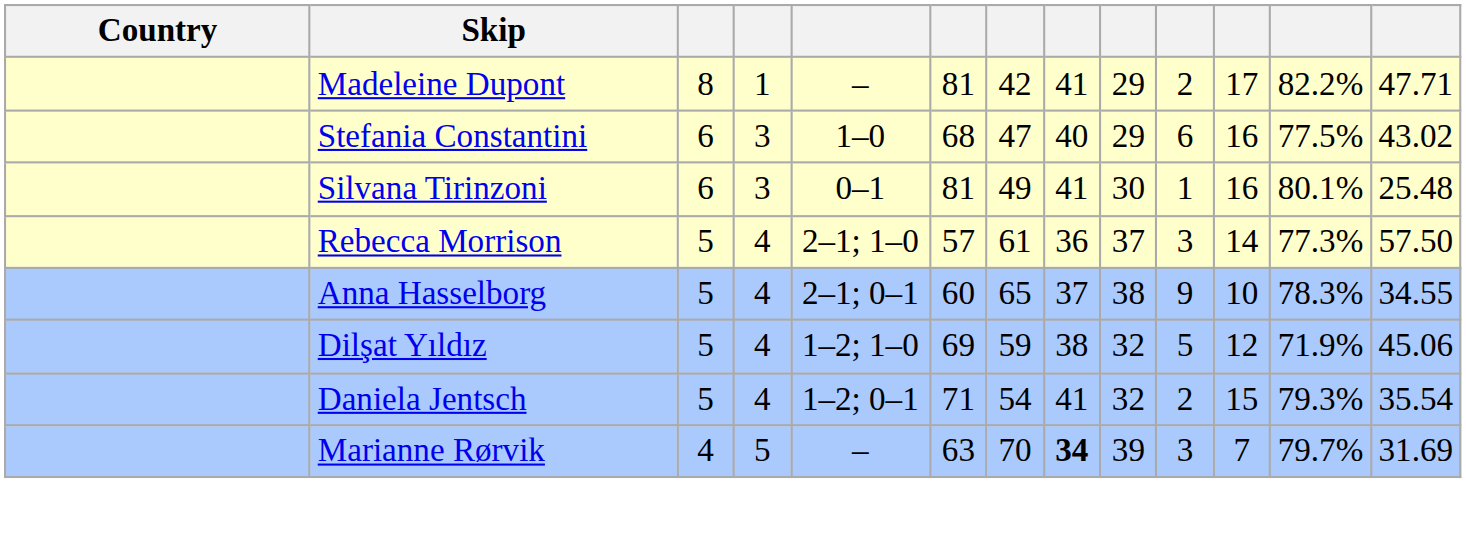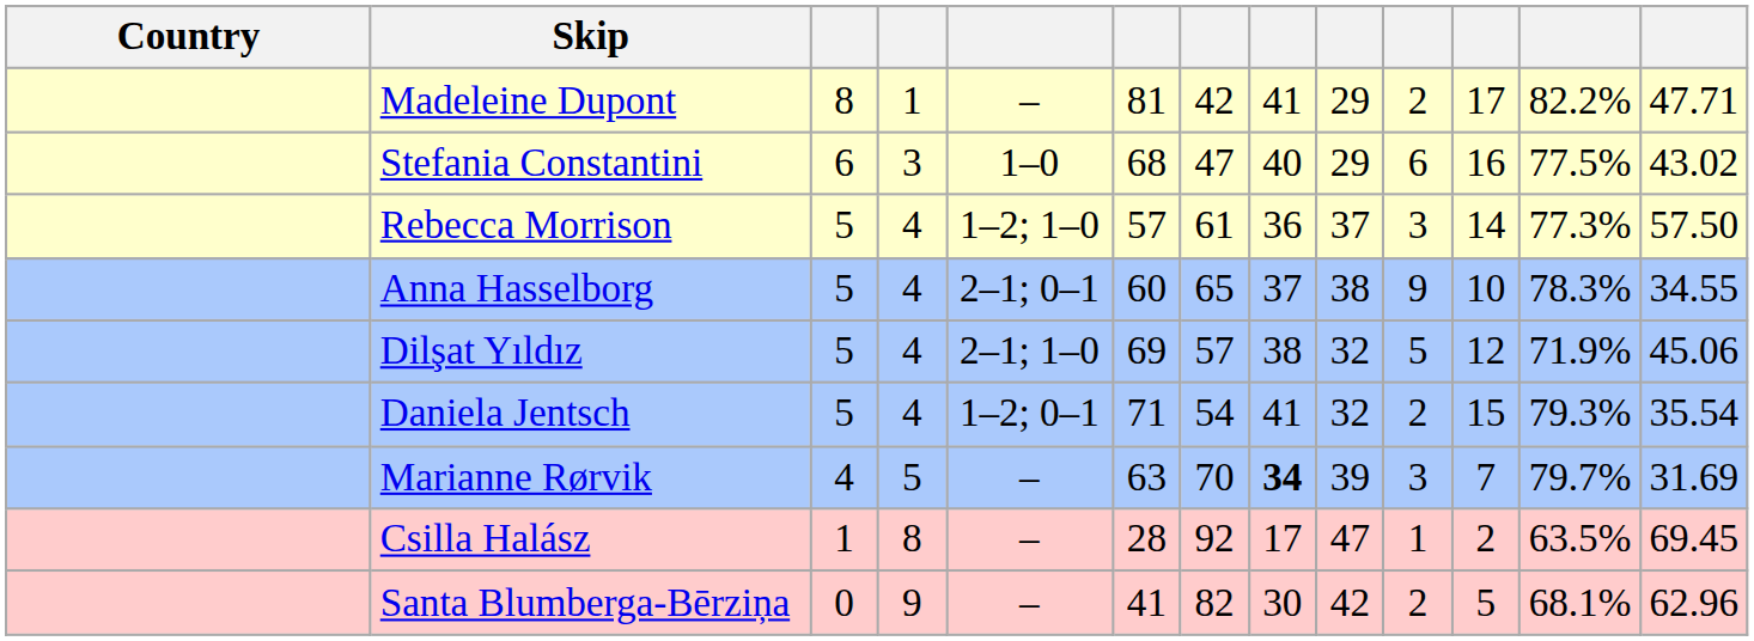- row: Silvana Tirinzoni | 6 | 3 | 0–1 | 81 | 49 | 41 | 30 | 1 | 16 | 80.1% | 25.48
Rebecca Morrison | column 5: 2–1; 1–0 -> 1–2; 1–0
Dilşat Yıldız | column 5: 1–2; 1–0 -> 2–1; 1–0
Dilşat Yıldız | column 7: 59 -> 57
+ row: Csilla Halász | 1 | 8 | – | 28 | 92 | 17 | 47 | 1 | 2 | 63.5% | 69.45
+ row: Santa Blumberga-Bērziņa | 0 | 9 | – | 41 | 82 | 30 | 42 | 2 | 5 | 68.1% | 62.96
